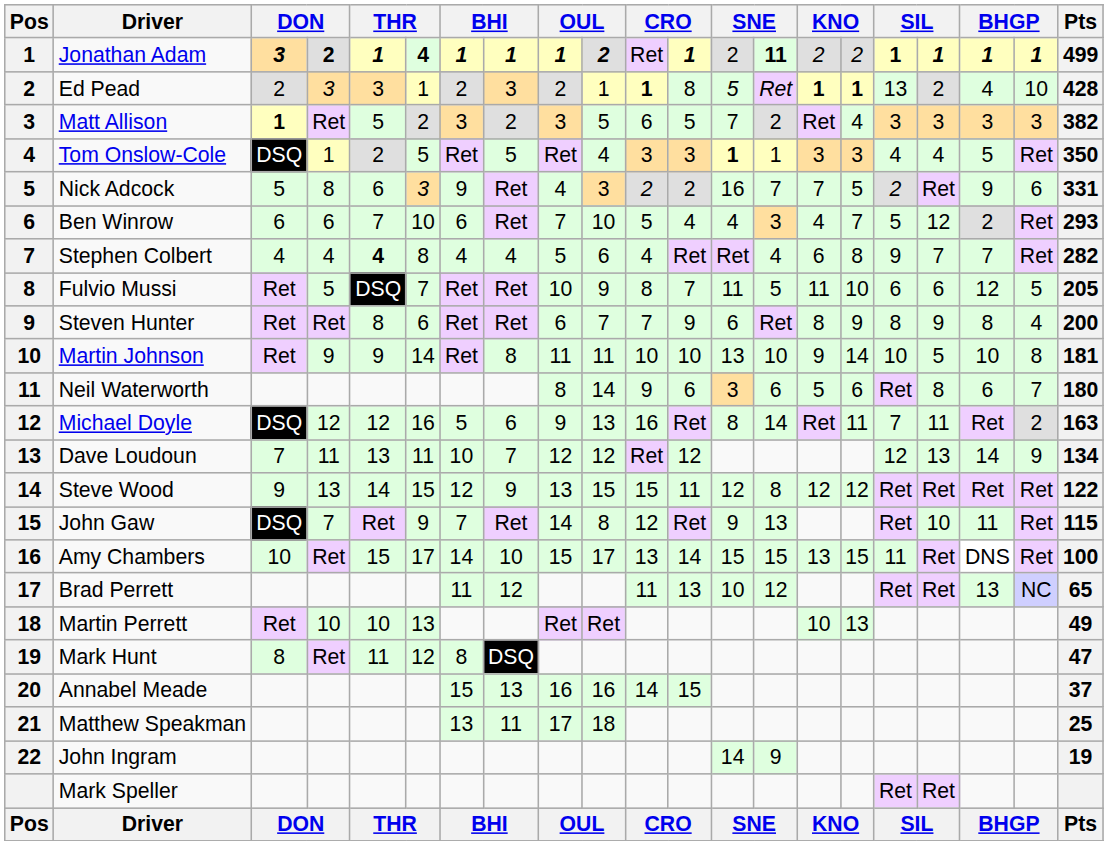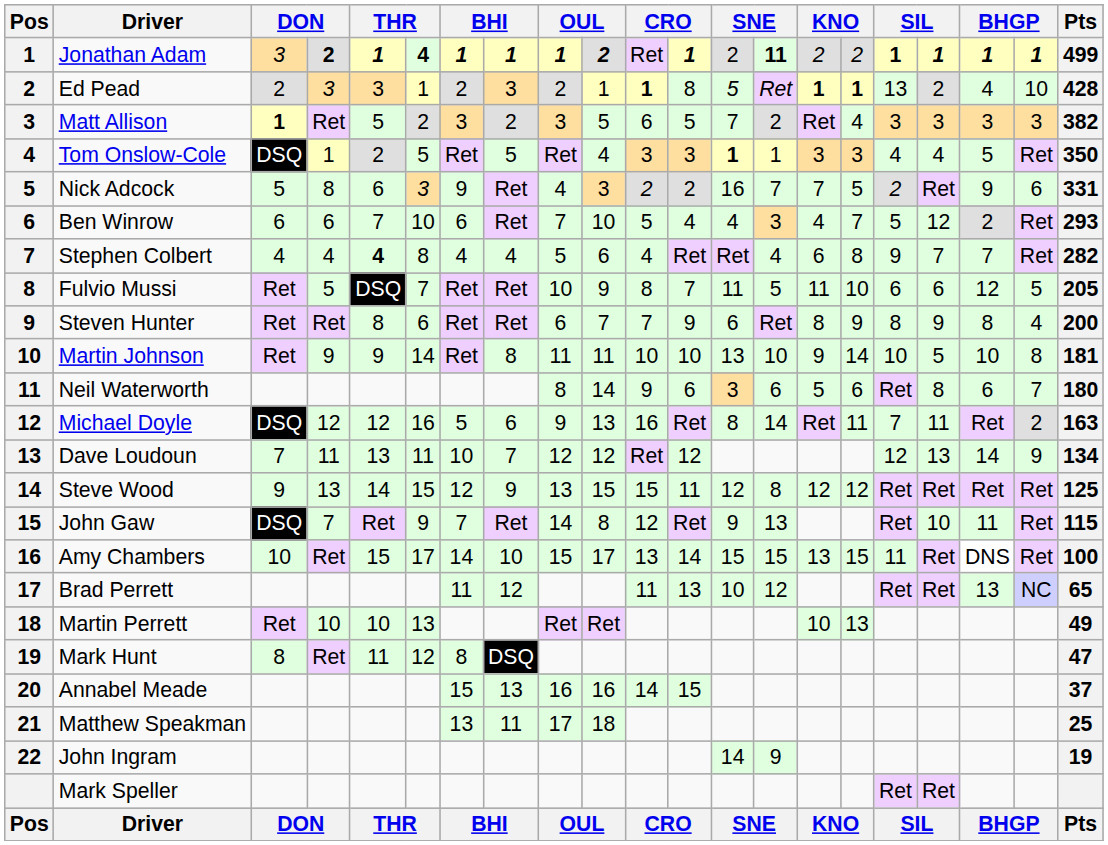Jonathan Adam | column 3: bold -> normal
Steve Wood | Pts: 122 -> 125
